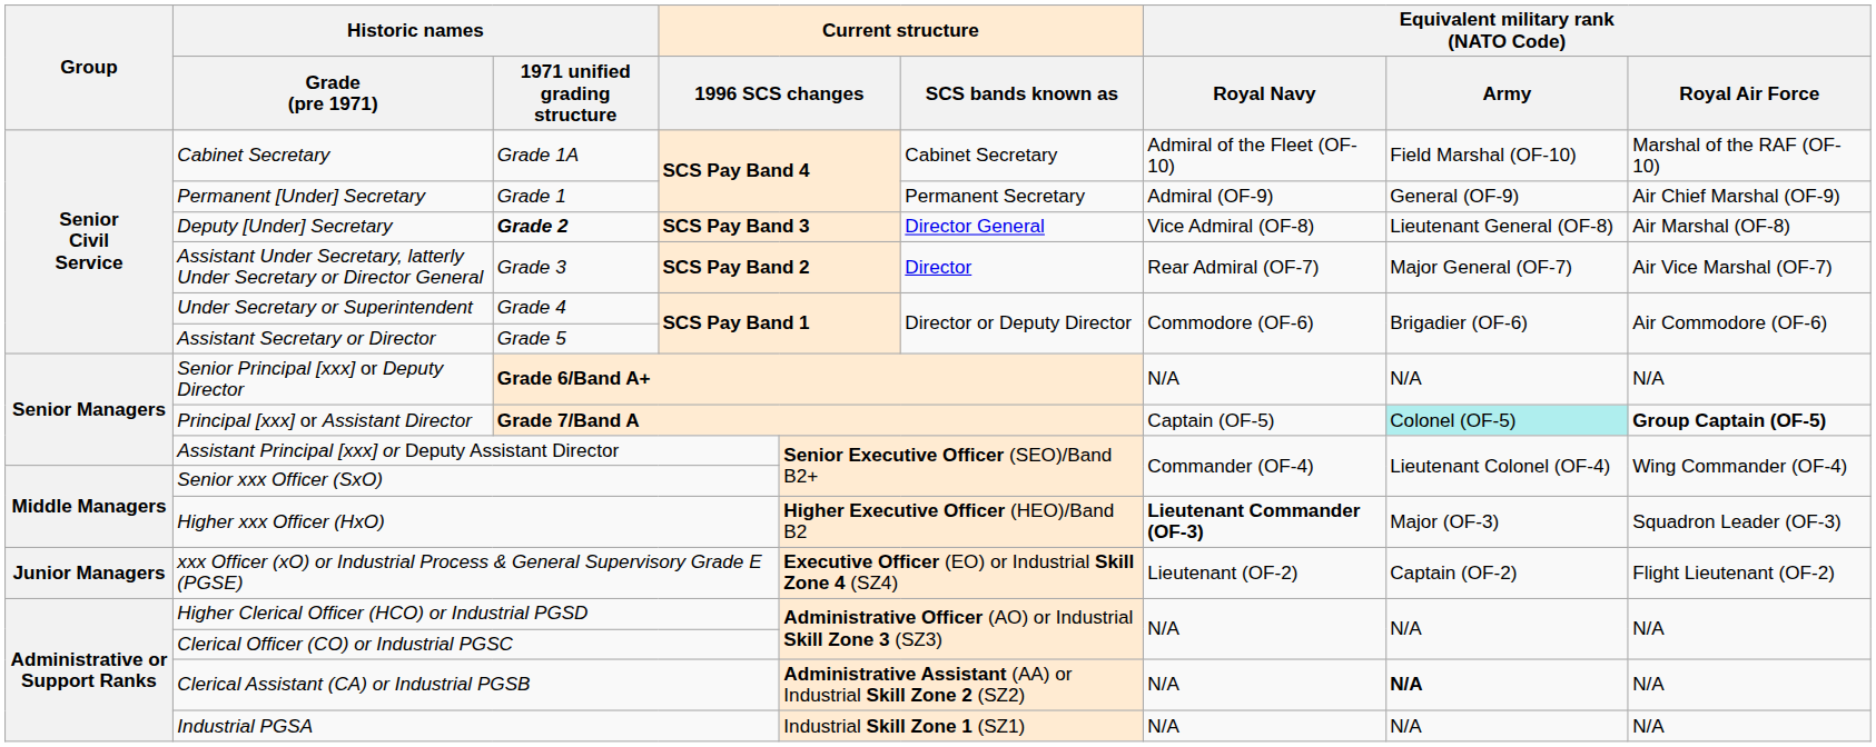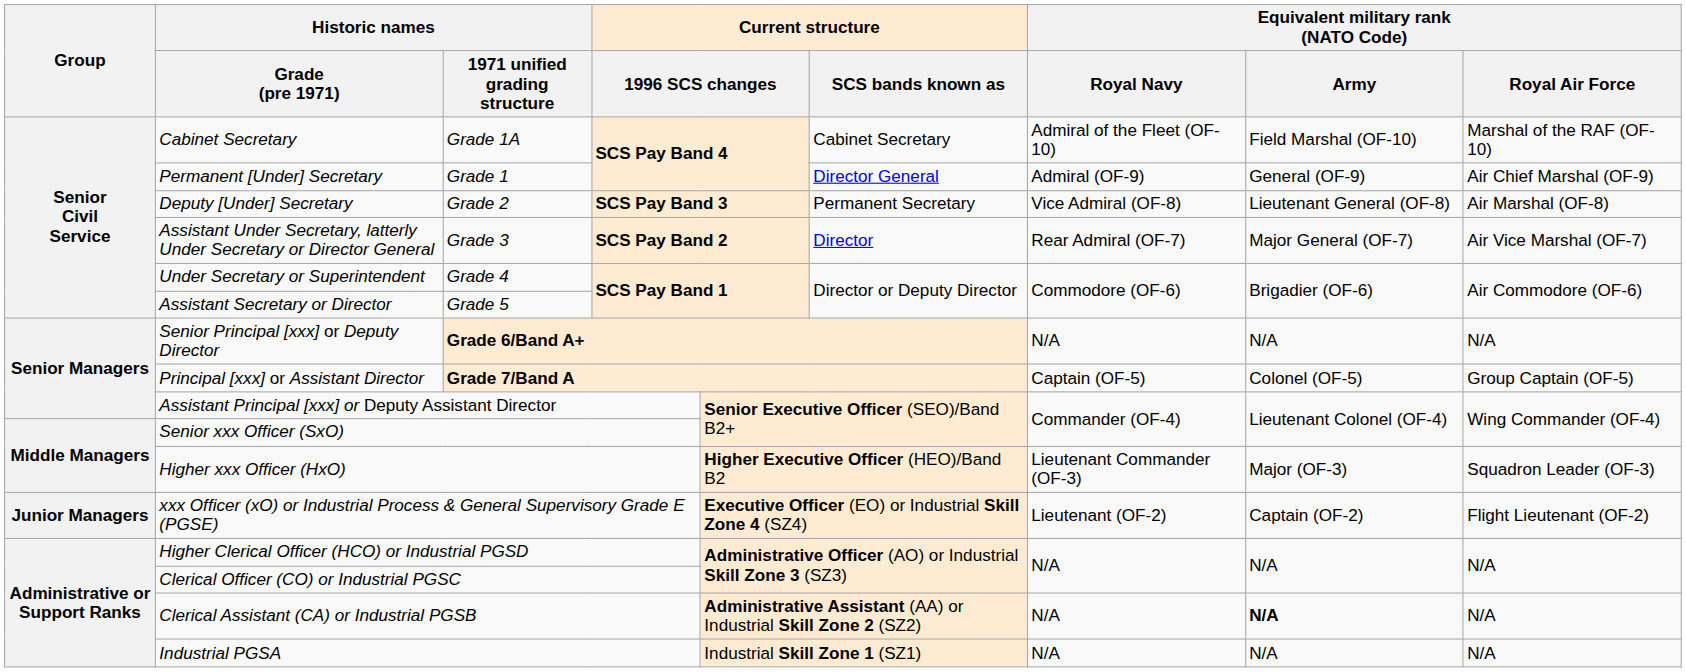Permanent [Under] Secretary | Current structure / SCS bands known as: Permanent Secretary -> Director General
Deputy [Under] Secretary | Historic names / 1971 unified grading structure: bold -> normal
Deputy [Under] Secretary | Current structure / SCS bands known as: Director General -> Permanent Secretary
Principal [xxx] or Assistant Director | Equivalent military rank (NATO Code) / Army: paleturquoise background -> no background
Principal [xxx] or Assistant Director | Equivalent military rank (NATO Code) / Royal Air Force: bold -> normal
Higher xxx Officer (HxO) | Equivalent military rank (NATO Code) / Royal Navy: bold -> normal
